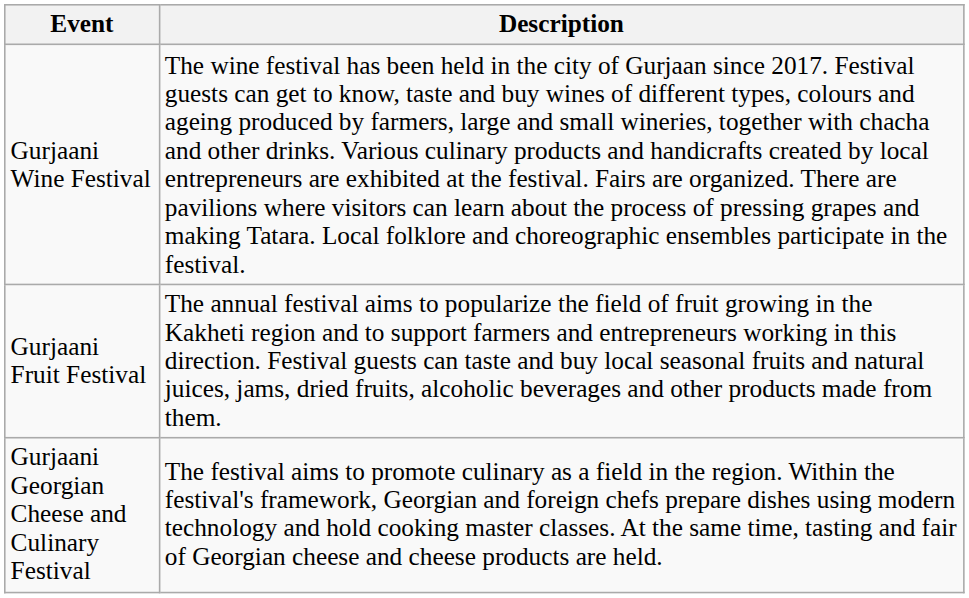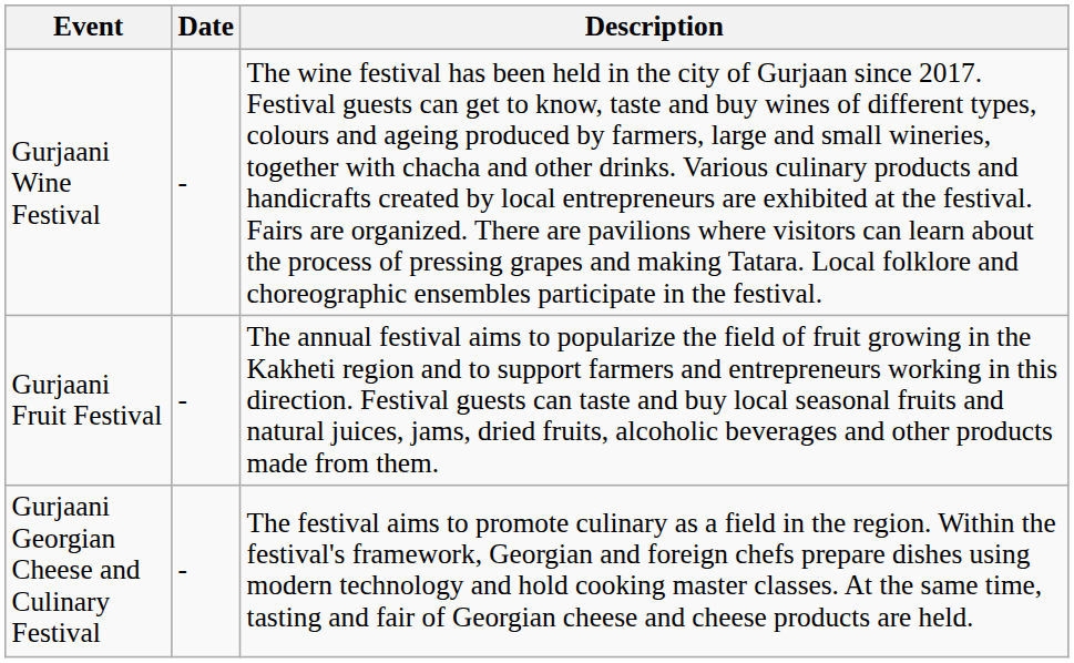+ column: Date | - | - | -
